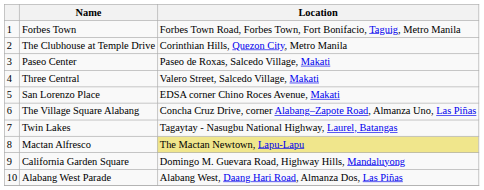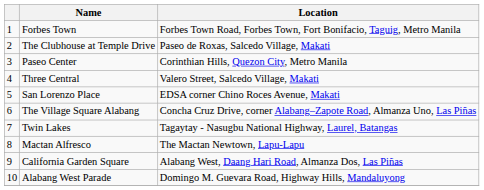The Clubhouse at Temple Drive | Location: Corinthian Hills, Quezon City, Metro Manila -> Paseo de Roxas, Salcedo Village, Makati
Paseo Center | Location: Paseo de Roxas, Salcedo Village, Makati -> Corinthian Hills, Quezon City, Metro Manila
Mactan Alfresco | Location: khaki background -> no background
California Garden Square | Location: Domingo M. Guevara Road, Highway Hills, Mandaluyong -> Alabang West, Daang Hari Road, Almanza Dos, Las Piñas
Alabang West Parade | Location: Alabang West, Daang Hari Road, Almanza Dos, Las Piñas -> Domingo M. Guevara Road, Highway Hills, Mandaluyong
